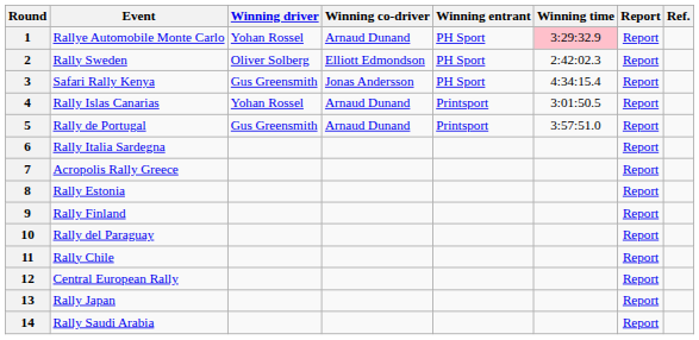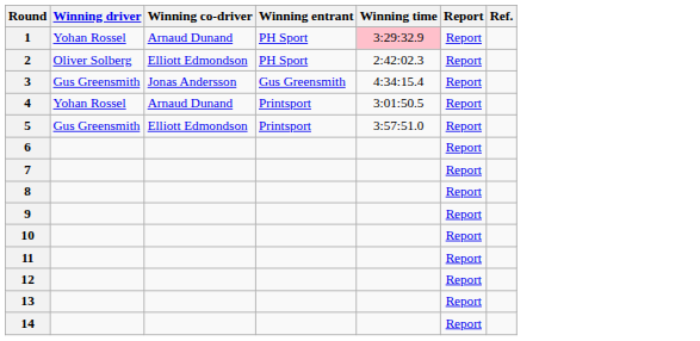- column: Event | Rallye Automobile Monte Carlo | Rally Sweden | Safari Rally Kenya | Rally Islas Canarias | Rally de Portugal | Rally Italia Sardegna | Acropolis Rally Greece | Rally Estonia | Rally Finland | Rally del Paraguay | Rally Chile | Central European Rally | Rally Japan | Rally Saudi Arabia
3 | Winning entrant: PH Sport -> Gus Greensmith
5 | Winning co-driver: Arnaud Dunand -> Elliott Edmondson
